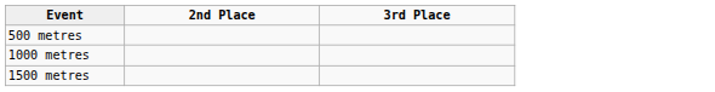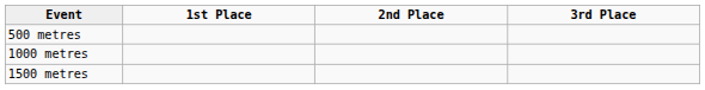+ column: 1st Place
